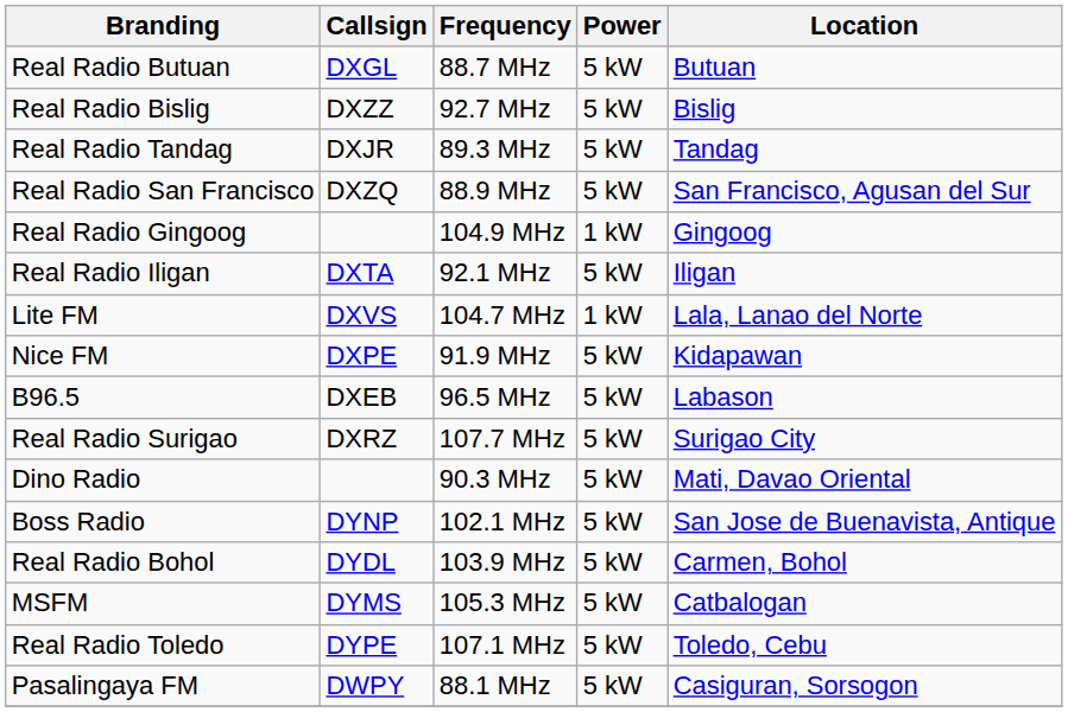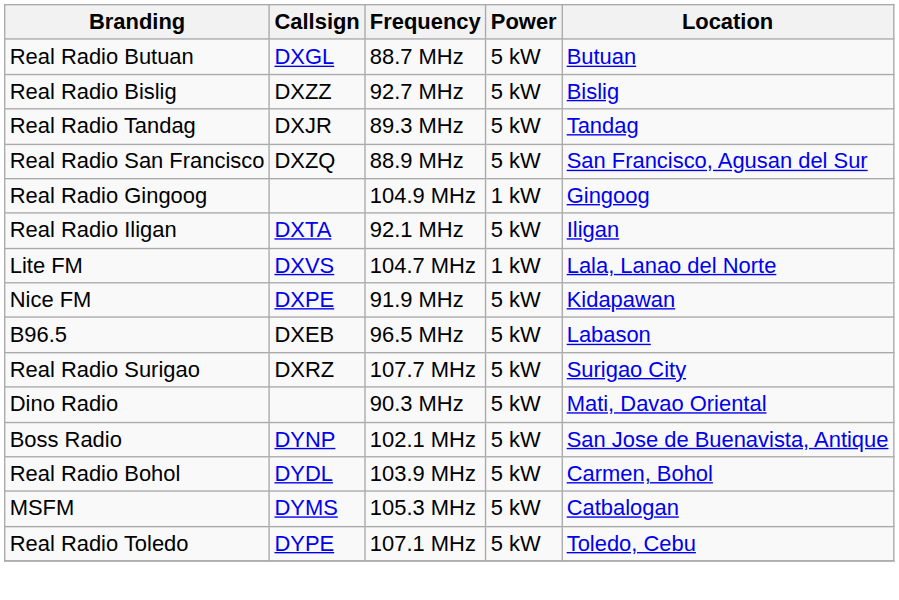- row: Pasalingaya FM | DWPY | 88.1 MHz | 5 kW | Casiguran, Sorsogon
